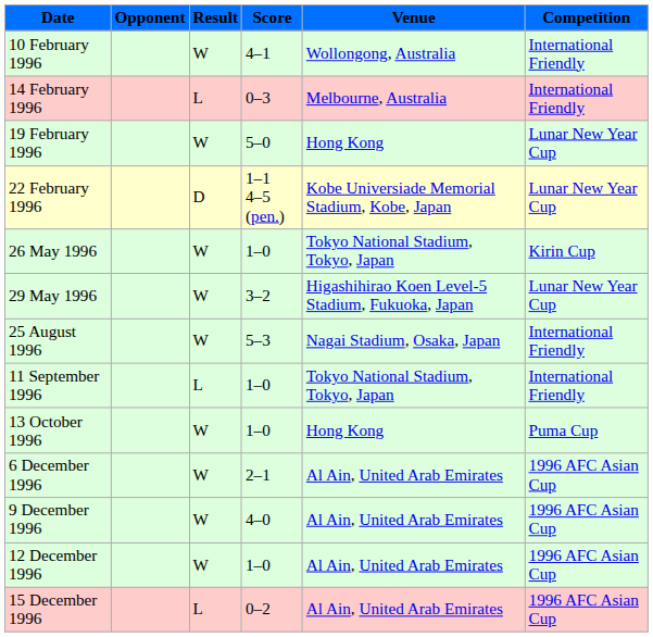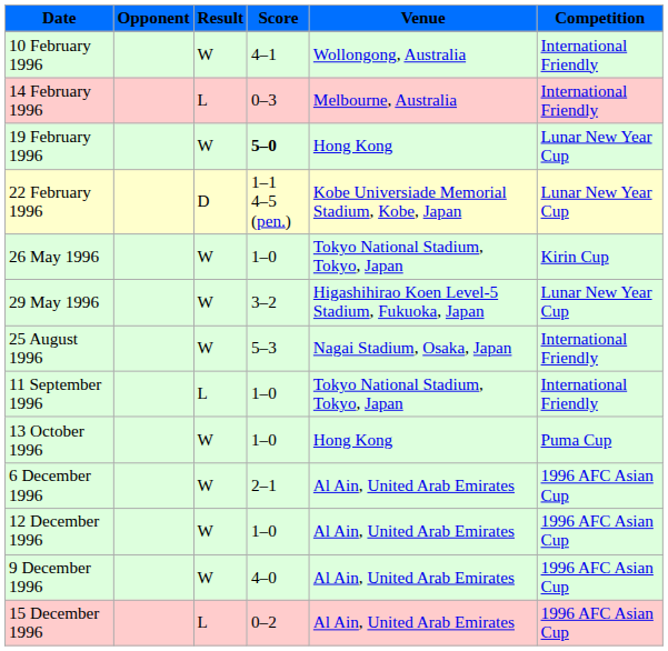19 February 1996 | Score: normal -> bold
rows swapped: 9 December 1996 <-> 12 December 1996
